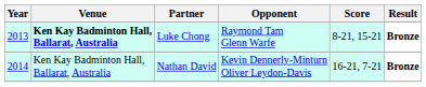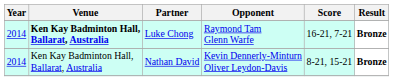Luke Chong | Year: 2013 -> 2014
Luke Chong | Score: 8-21, 15-21 -> 16-21, 7-21
Nathan David | Score: 16-21, 7-21 -> 8-21, 15-21
